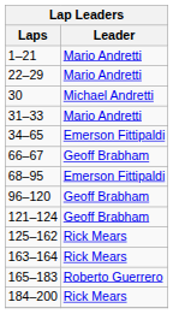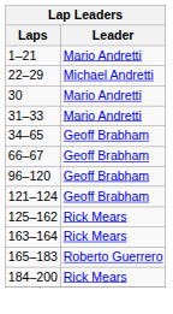22–29 | Leader: Mario Andretti -> Michael Andretti
30 | Leader: Michael Andretti -> Mario Andretti
34–65 | Leader: Emerson Fittipaldi -> Geoff Brabham
- row: 68–95 | Emerson Fittipaldi
